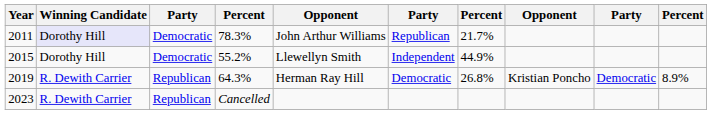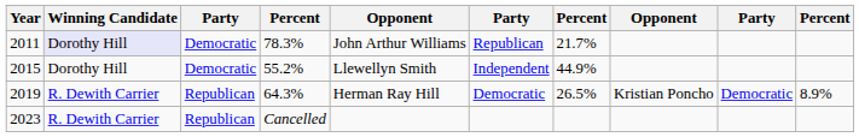2019 | column 7: 26.8% -> 26.5%
